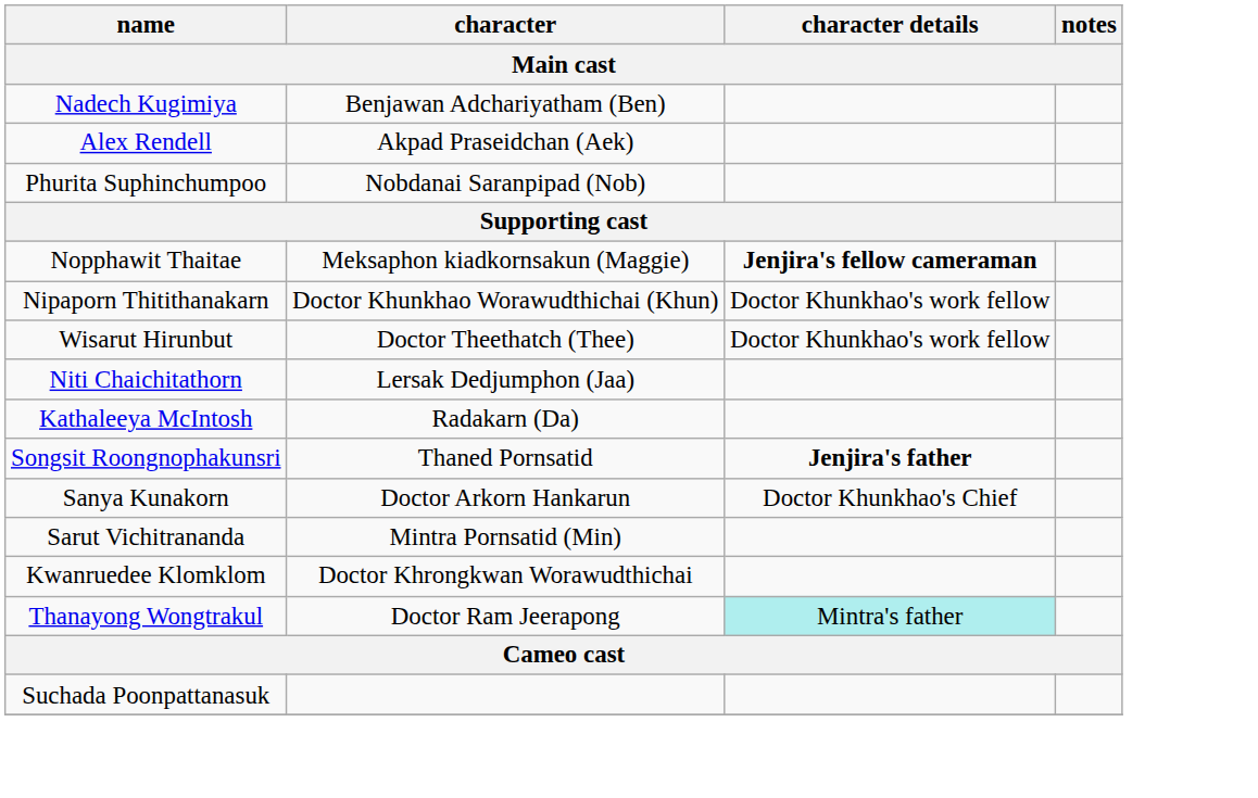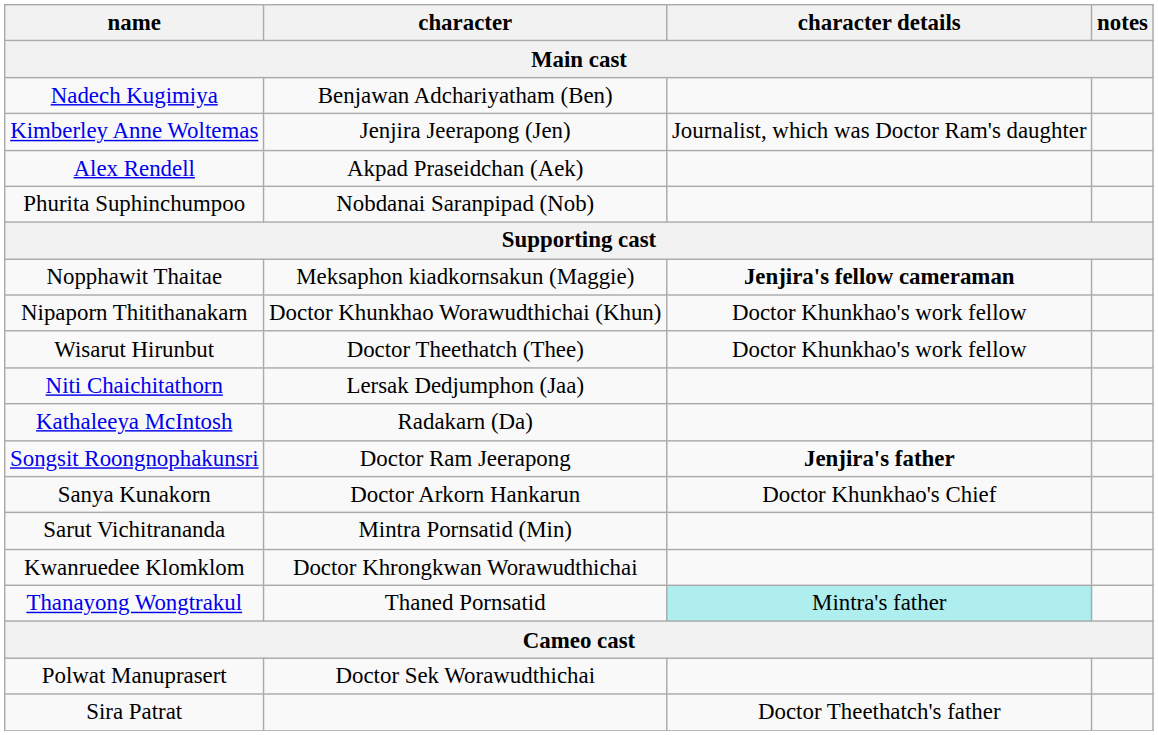+ row: Kimberley Anne Woltemas | Jenjira Jeerapong (Jen) | Journalist, which was Doctor Ram's daughter
Songsit Roongnophakunsri | character: Thaned Pornsatid -> Doctor Ram Jeerapong
Thanayong Wongtrakul | character: Doctor Ram Jeerapong -> Thaned Pornsatid
+ row: Polwat Manuprasert | Doctor Sek Worawudthichai
+ row: Sira Patrat | Doctor Theethatch's father
- row: Suchada Poonpattanasuk
